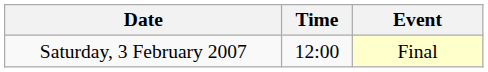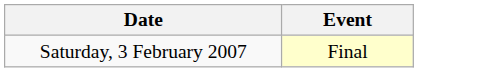- column: Time | 12:00
